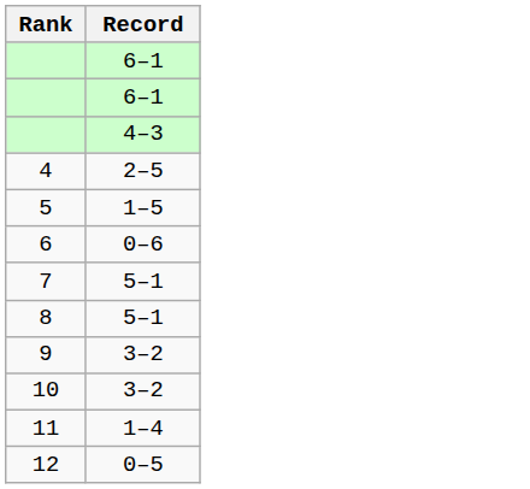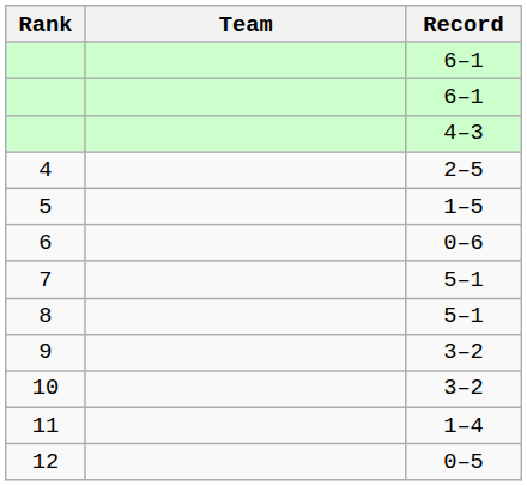+ column: Team
